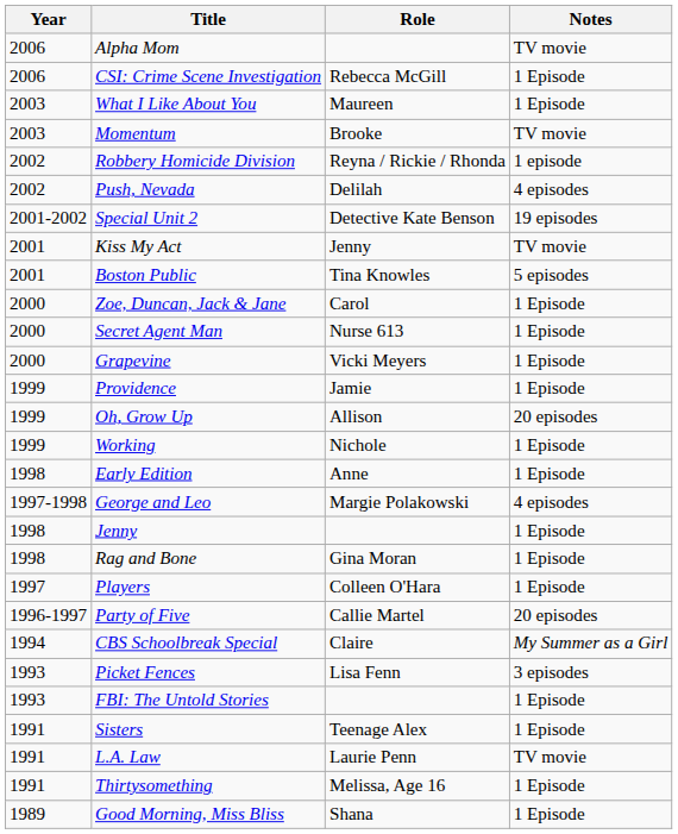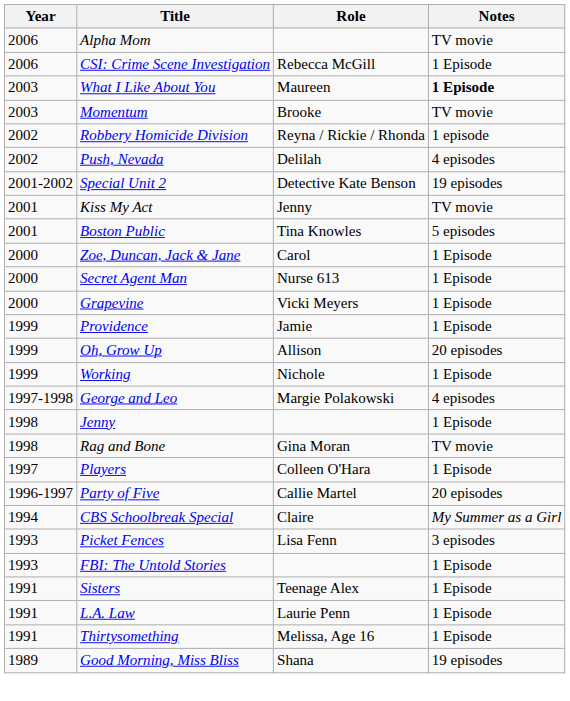What I Like About You | Notes: normal -> bold
- row: 1998 | Early Edition | Anne | 1 Episode
Rag and Bone | Notes: 1 Episode -> TV movie
L.A. Law | Notes: TV movie -> 1 Episode
Good Morning, Miss Bliss | Notes: 1 Episode -> 19 episodes
